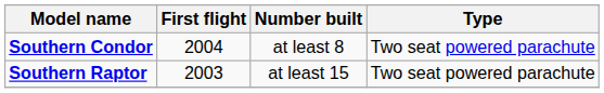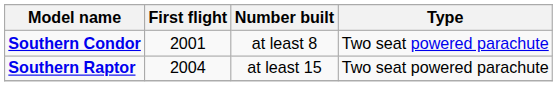Southern Condor | First flight: 2004 -> 2001
Southern Raptor | First flight: 2003 -> 2004
